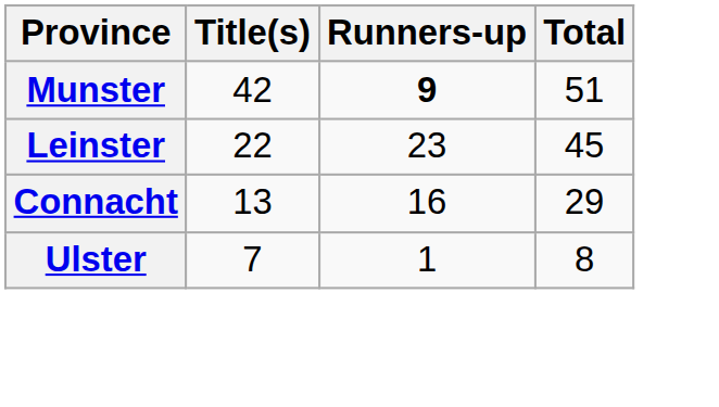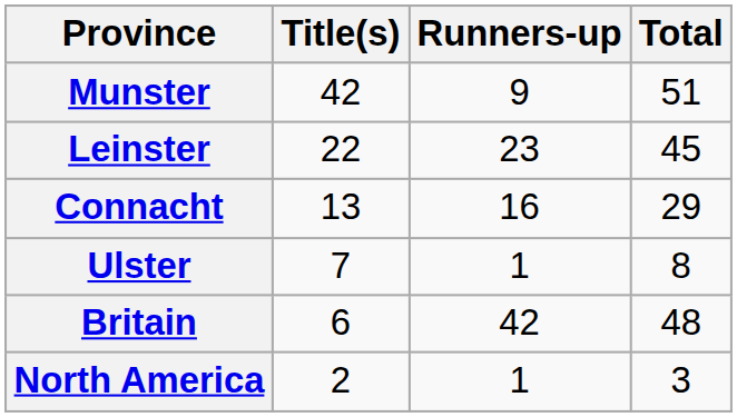Munster | Runners-up: bold -> normal
+ row: Britain | 6 | 42 | 48
+ row: North America | 2 | 1 | 3
